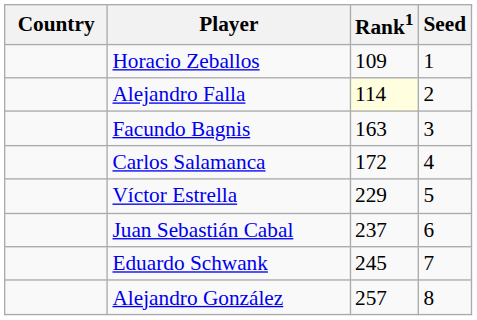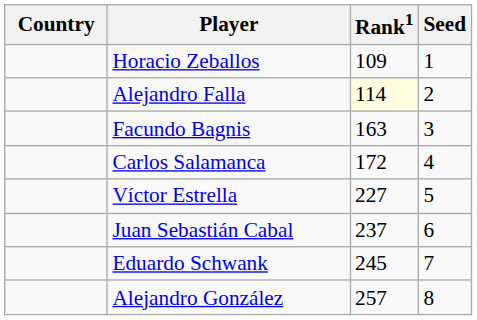Víctor Estrella | Rank1: 229 -> 227
